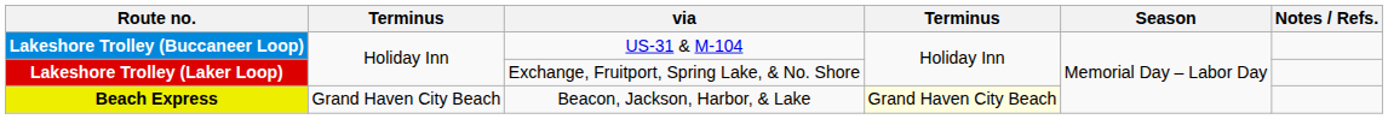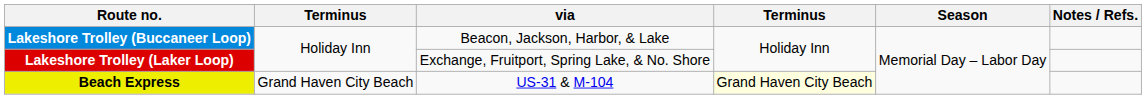Lakeshore Trolley (Buccaneer Loop) | via: US-31 & M-104 -> Beacon, Jackson, Harbor, & Lake
Beach Express | via: Beacon, Jackson, Harbor, & Lake -> US-31 & M-104
